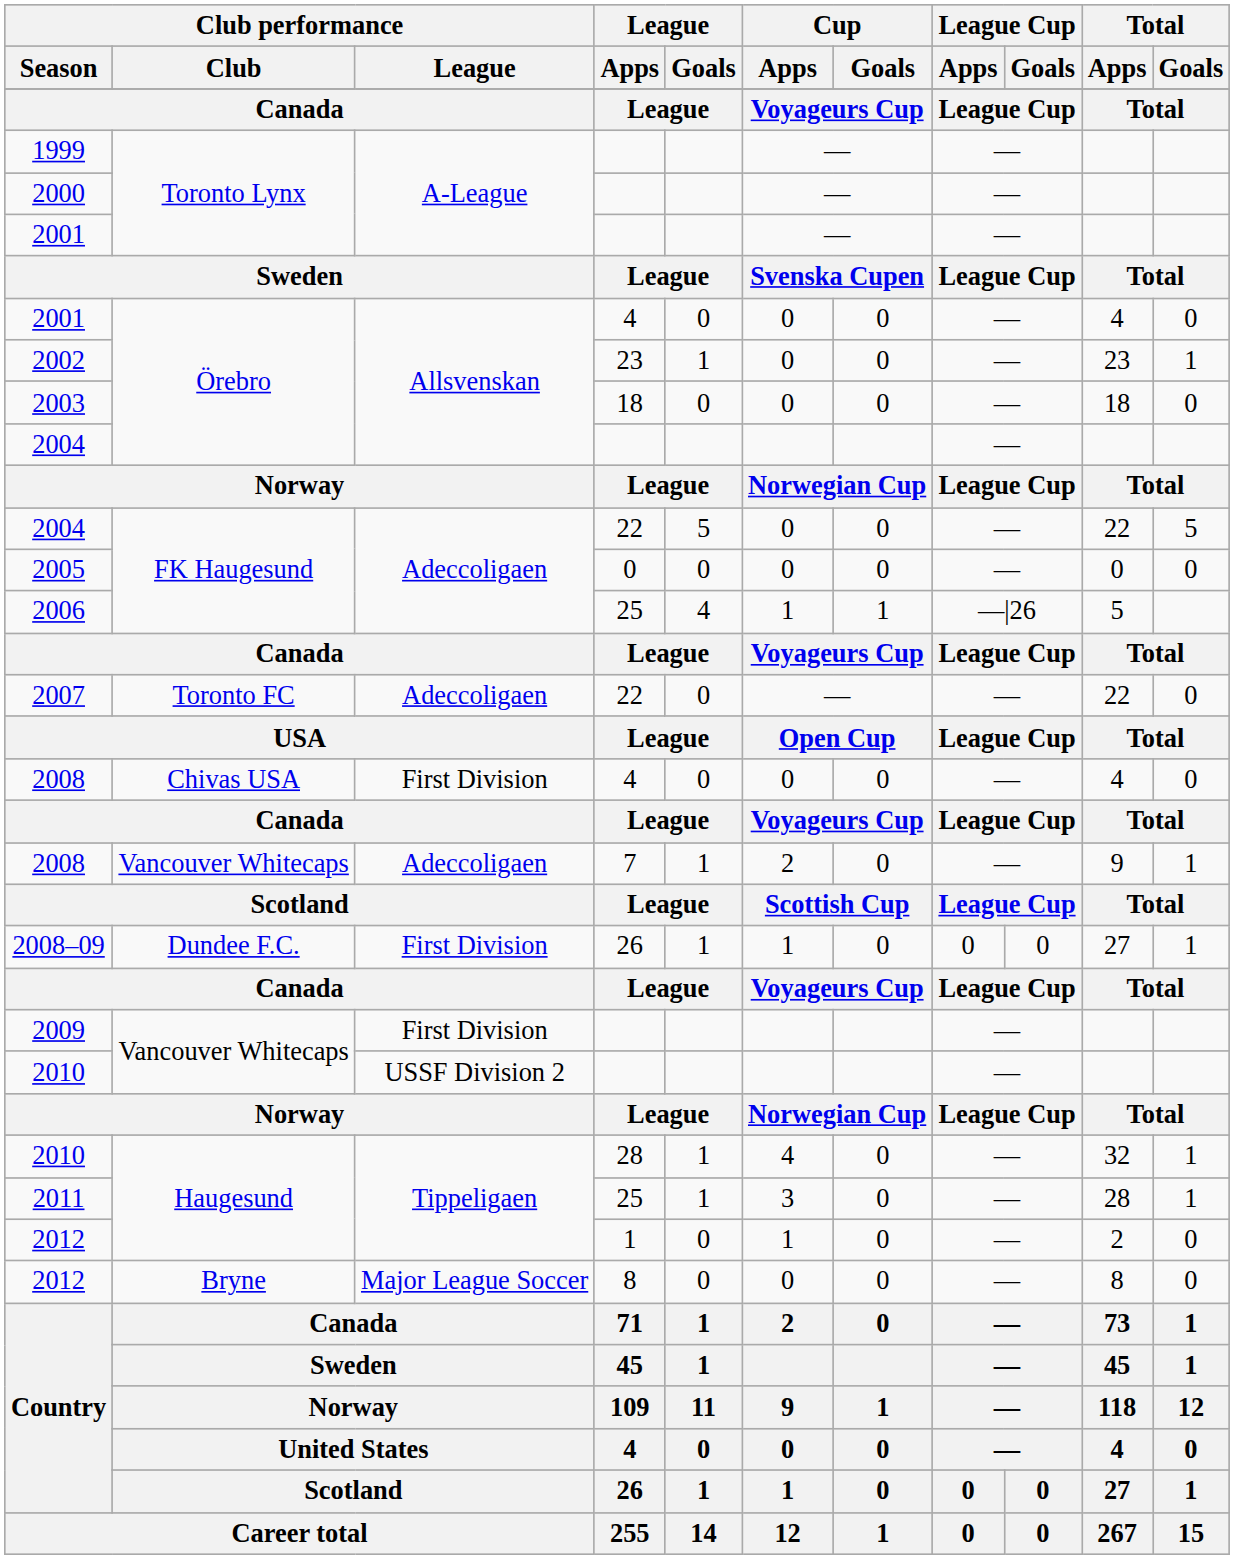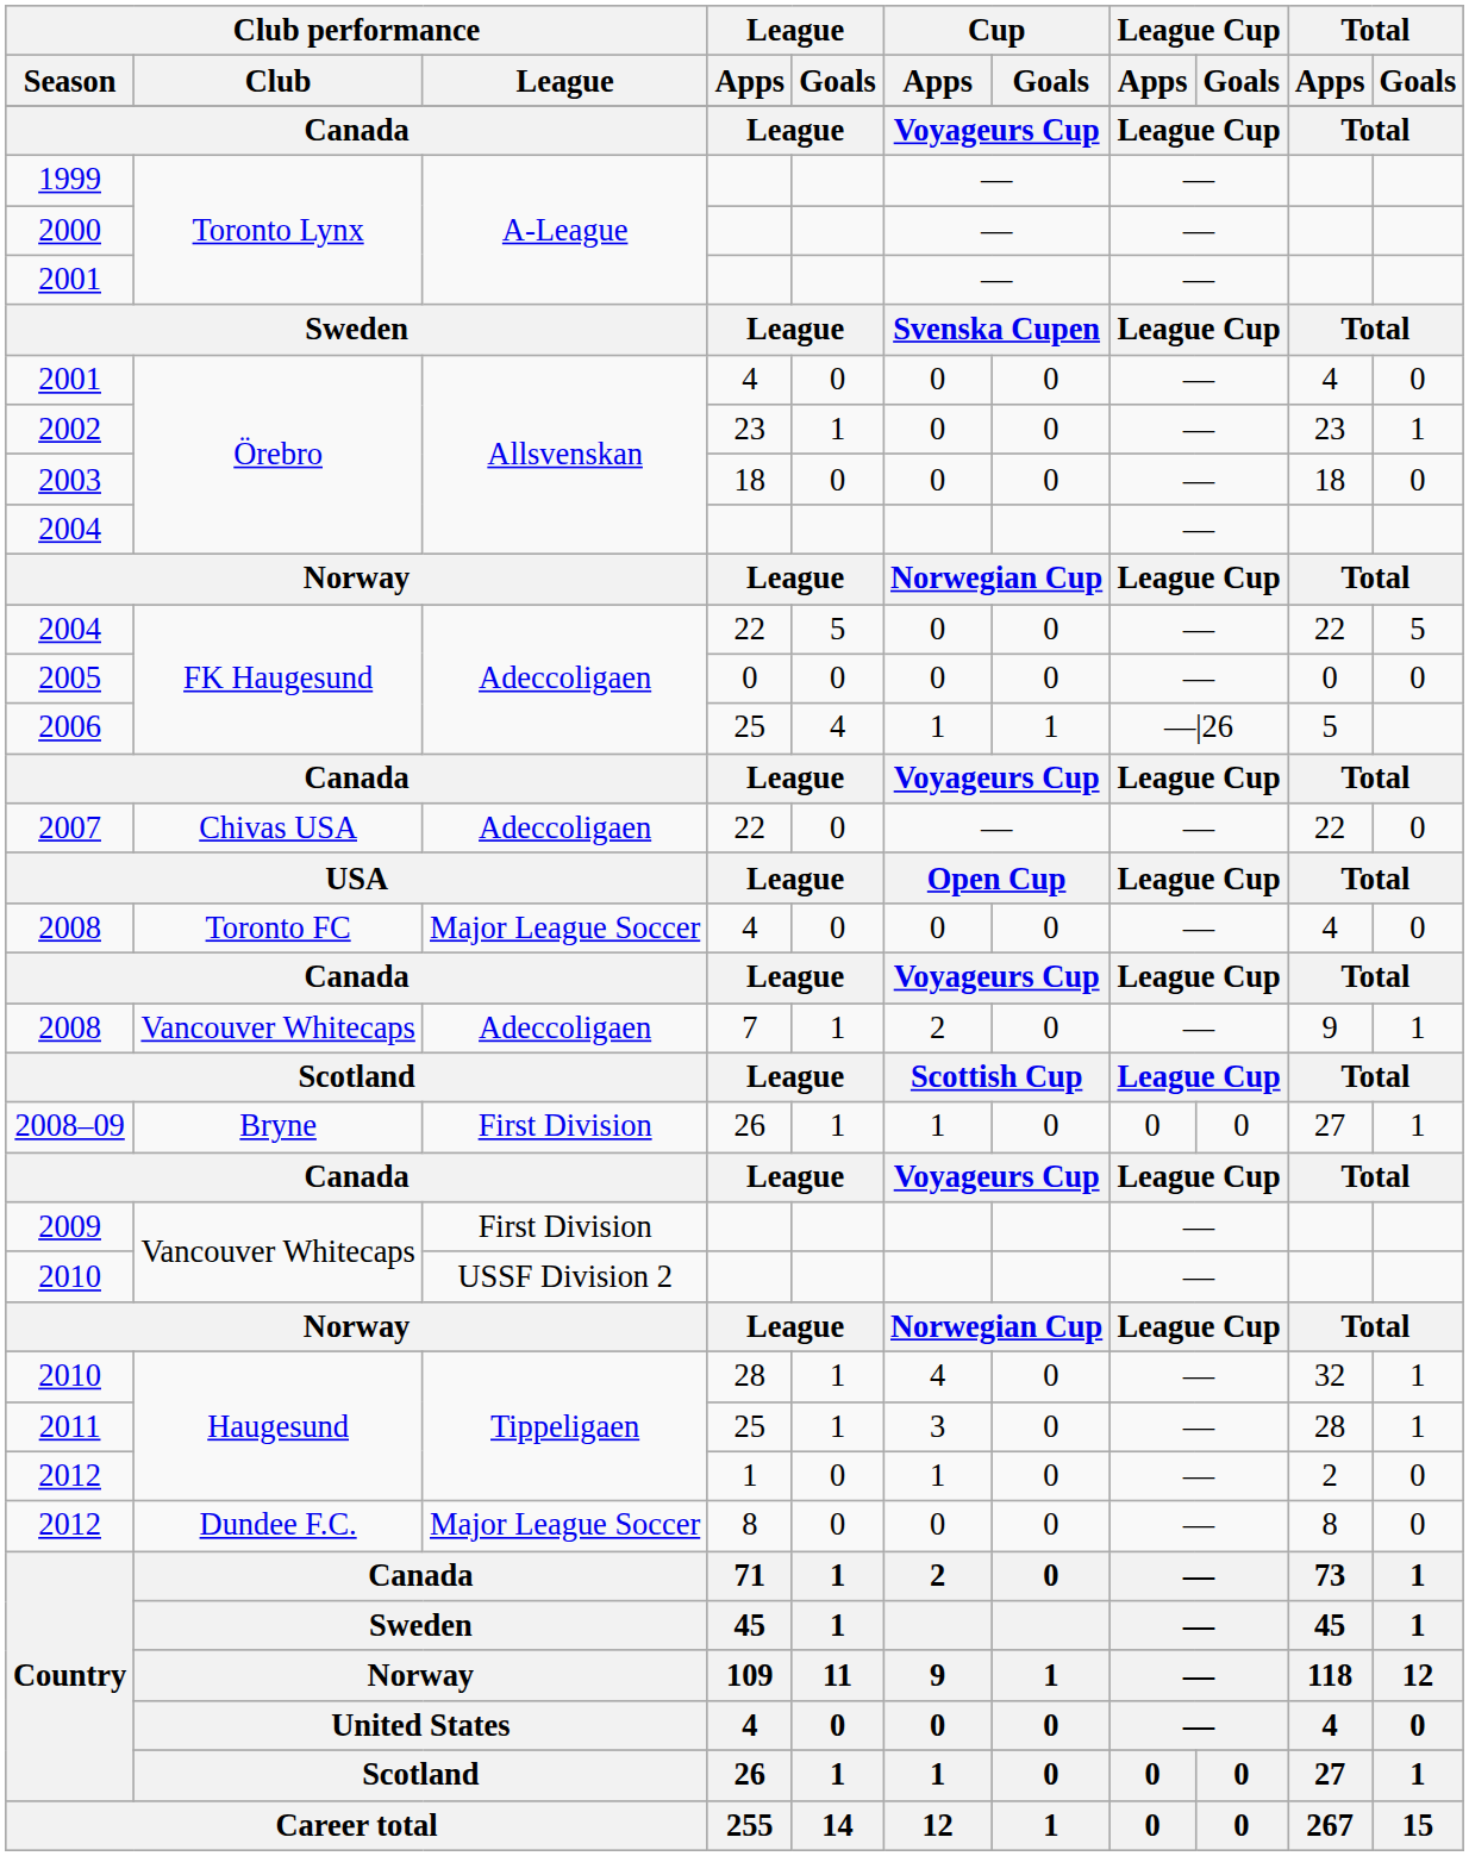2007 | Club performance / Club: Toronto FC -> Chivas USA
2008 / 4 | Club performance / Club: Chivas USA -> Toronto FC
2008 / 4 | Club performance / League: First Division -> Major League Soccer
2008–09 | Club performance / Club: Dundee F.C. -> Bryne
2012 / 8 | Club performance / Club: Bryne -> Dundee F.C.
